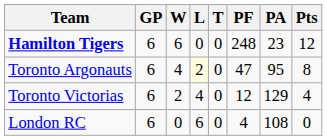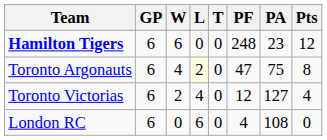Toronto Argonauts | PA: 95 -> 75
Toronto Victorias | PA: 129 -> 127
